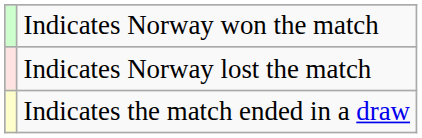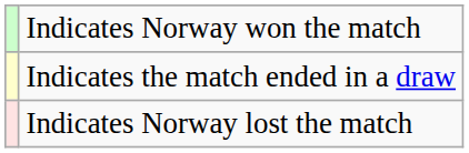rows swapped: Indicates the match ended in a draw <-> Indicates Norway lost the match
